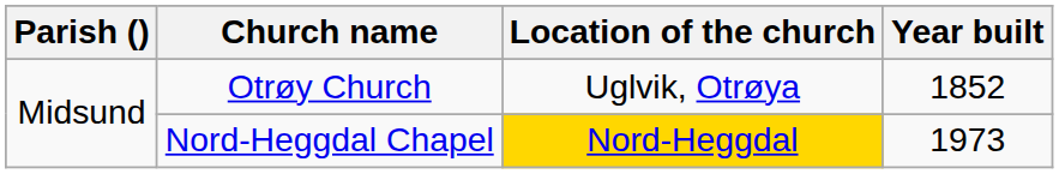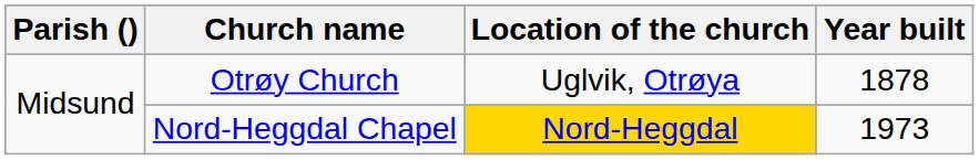Otrøy Church | Year built: 1852 -> 1878
